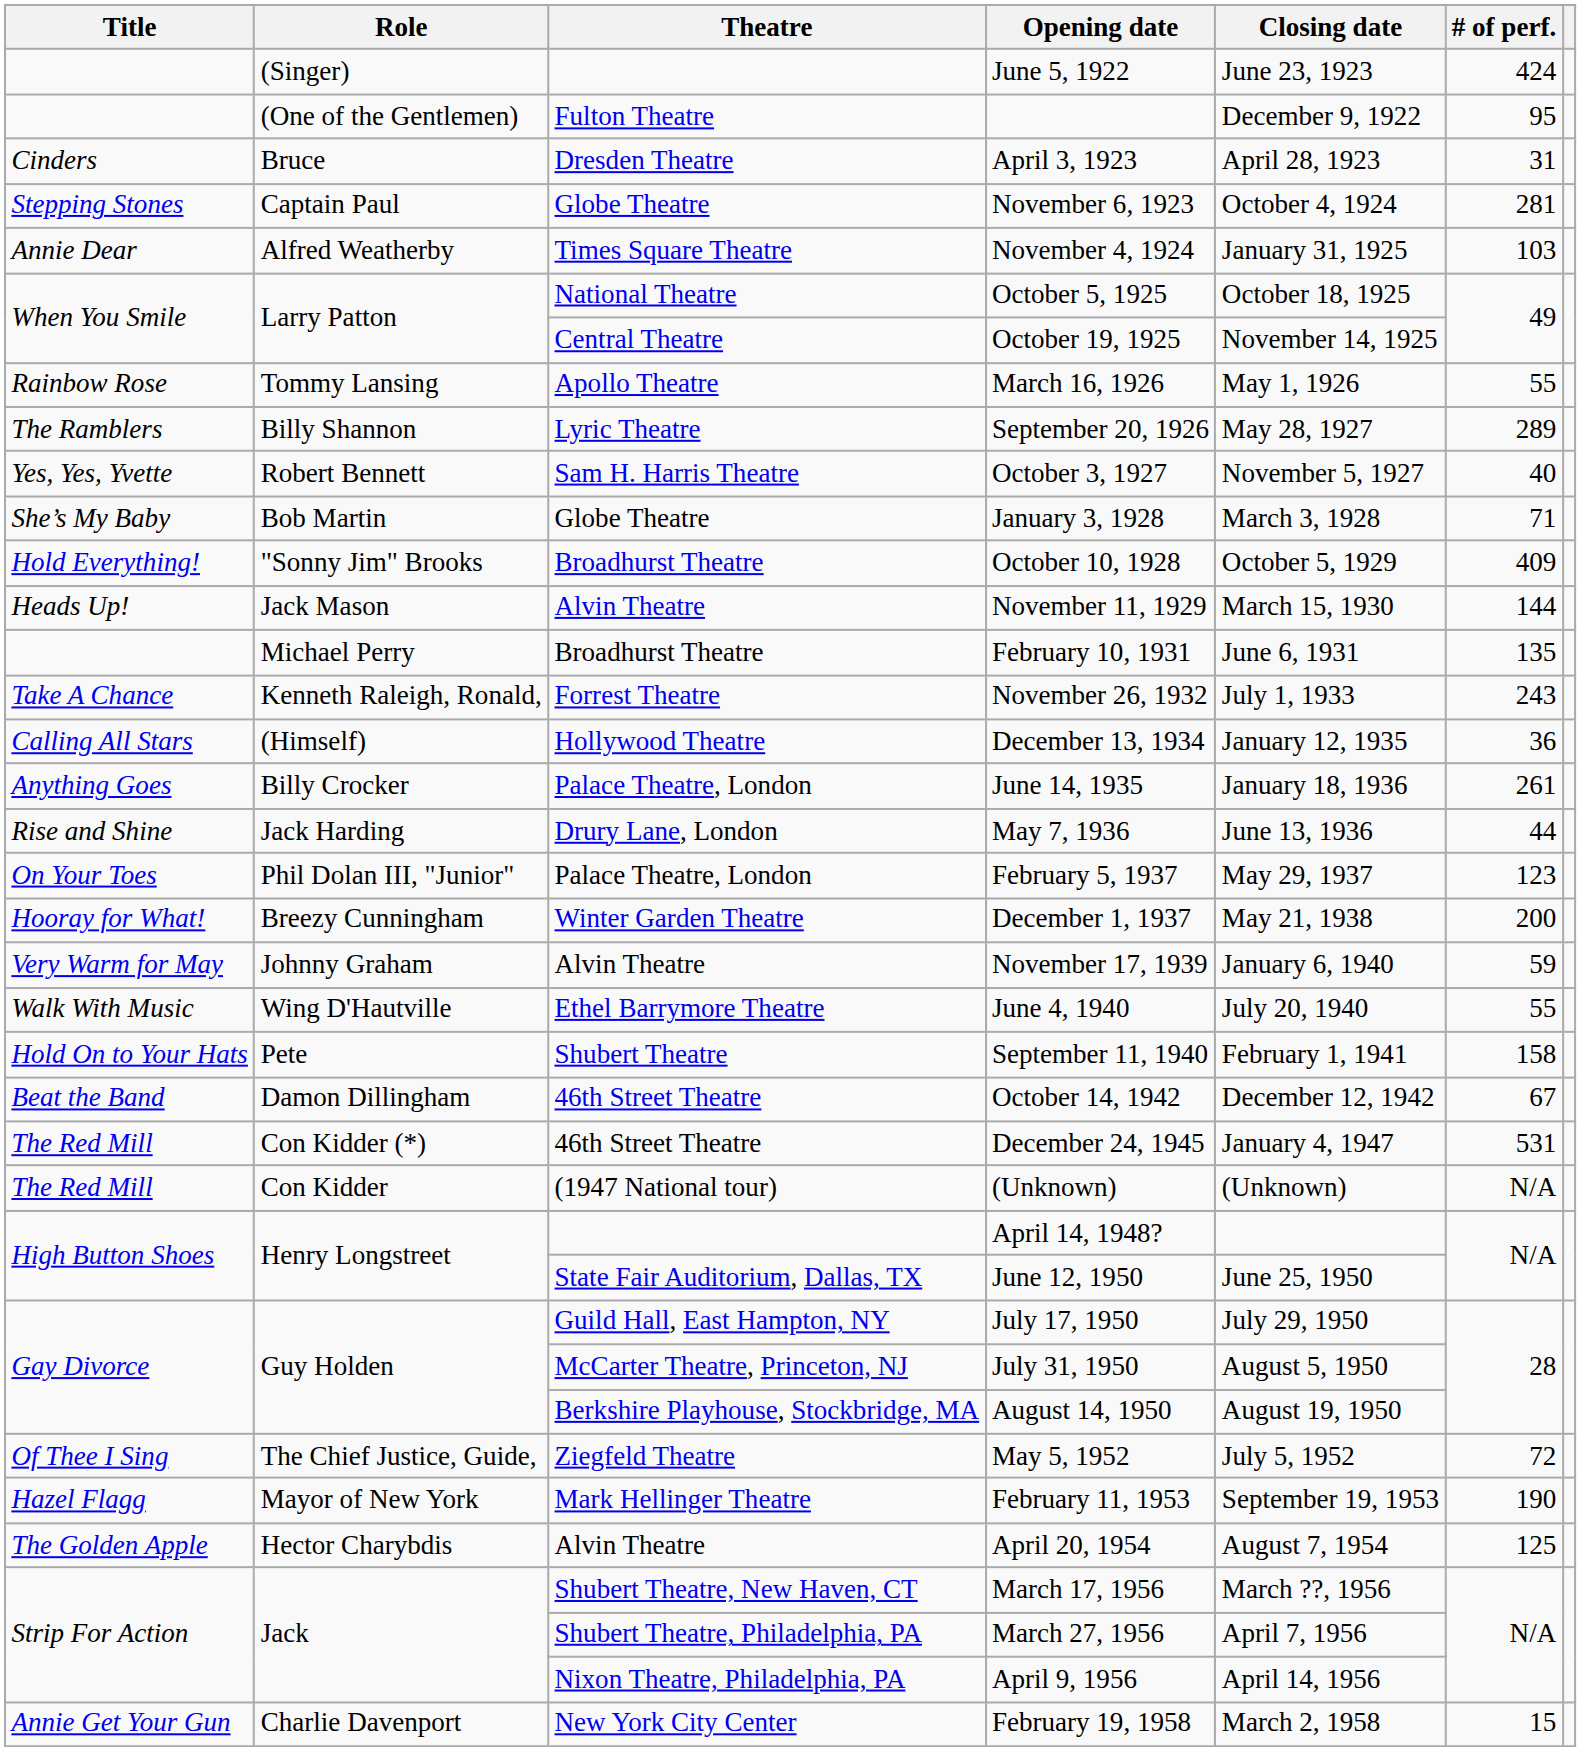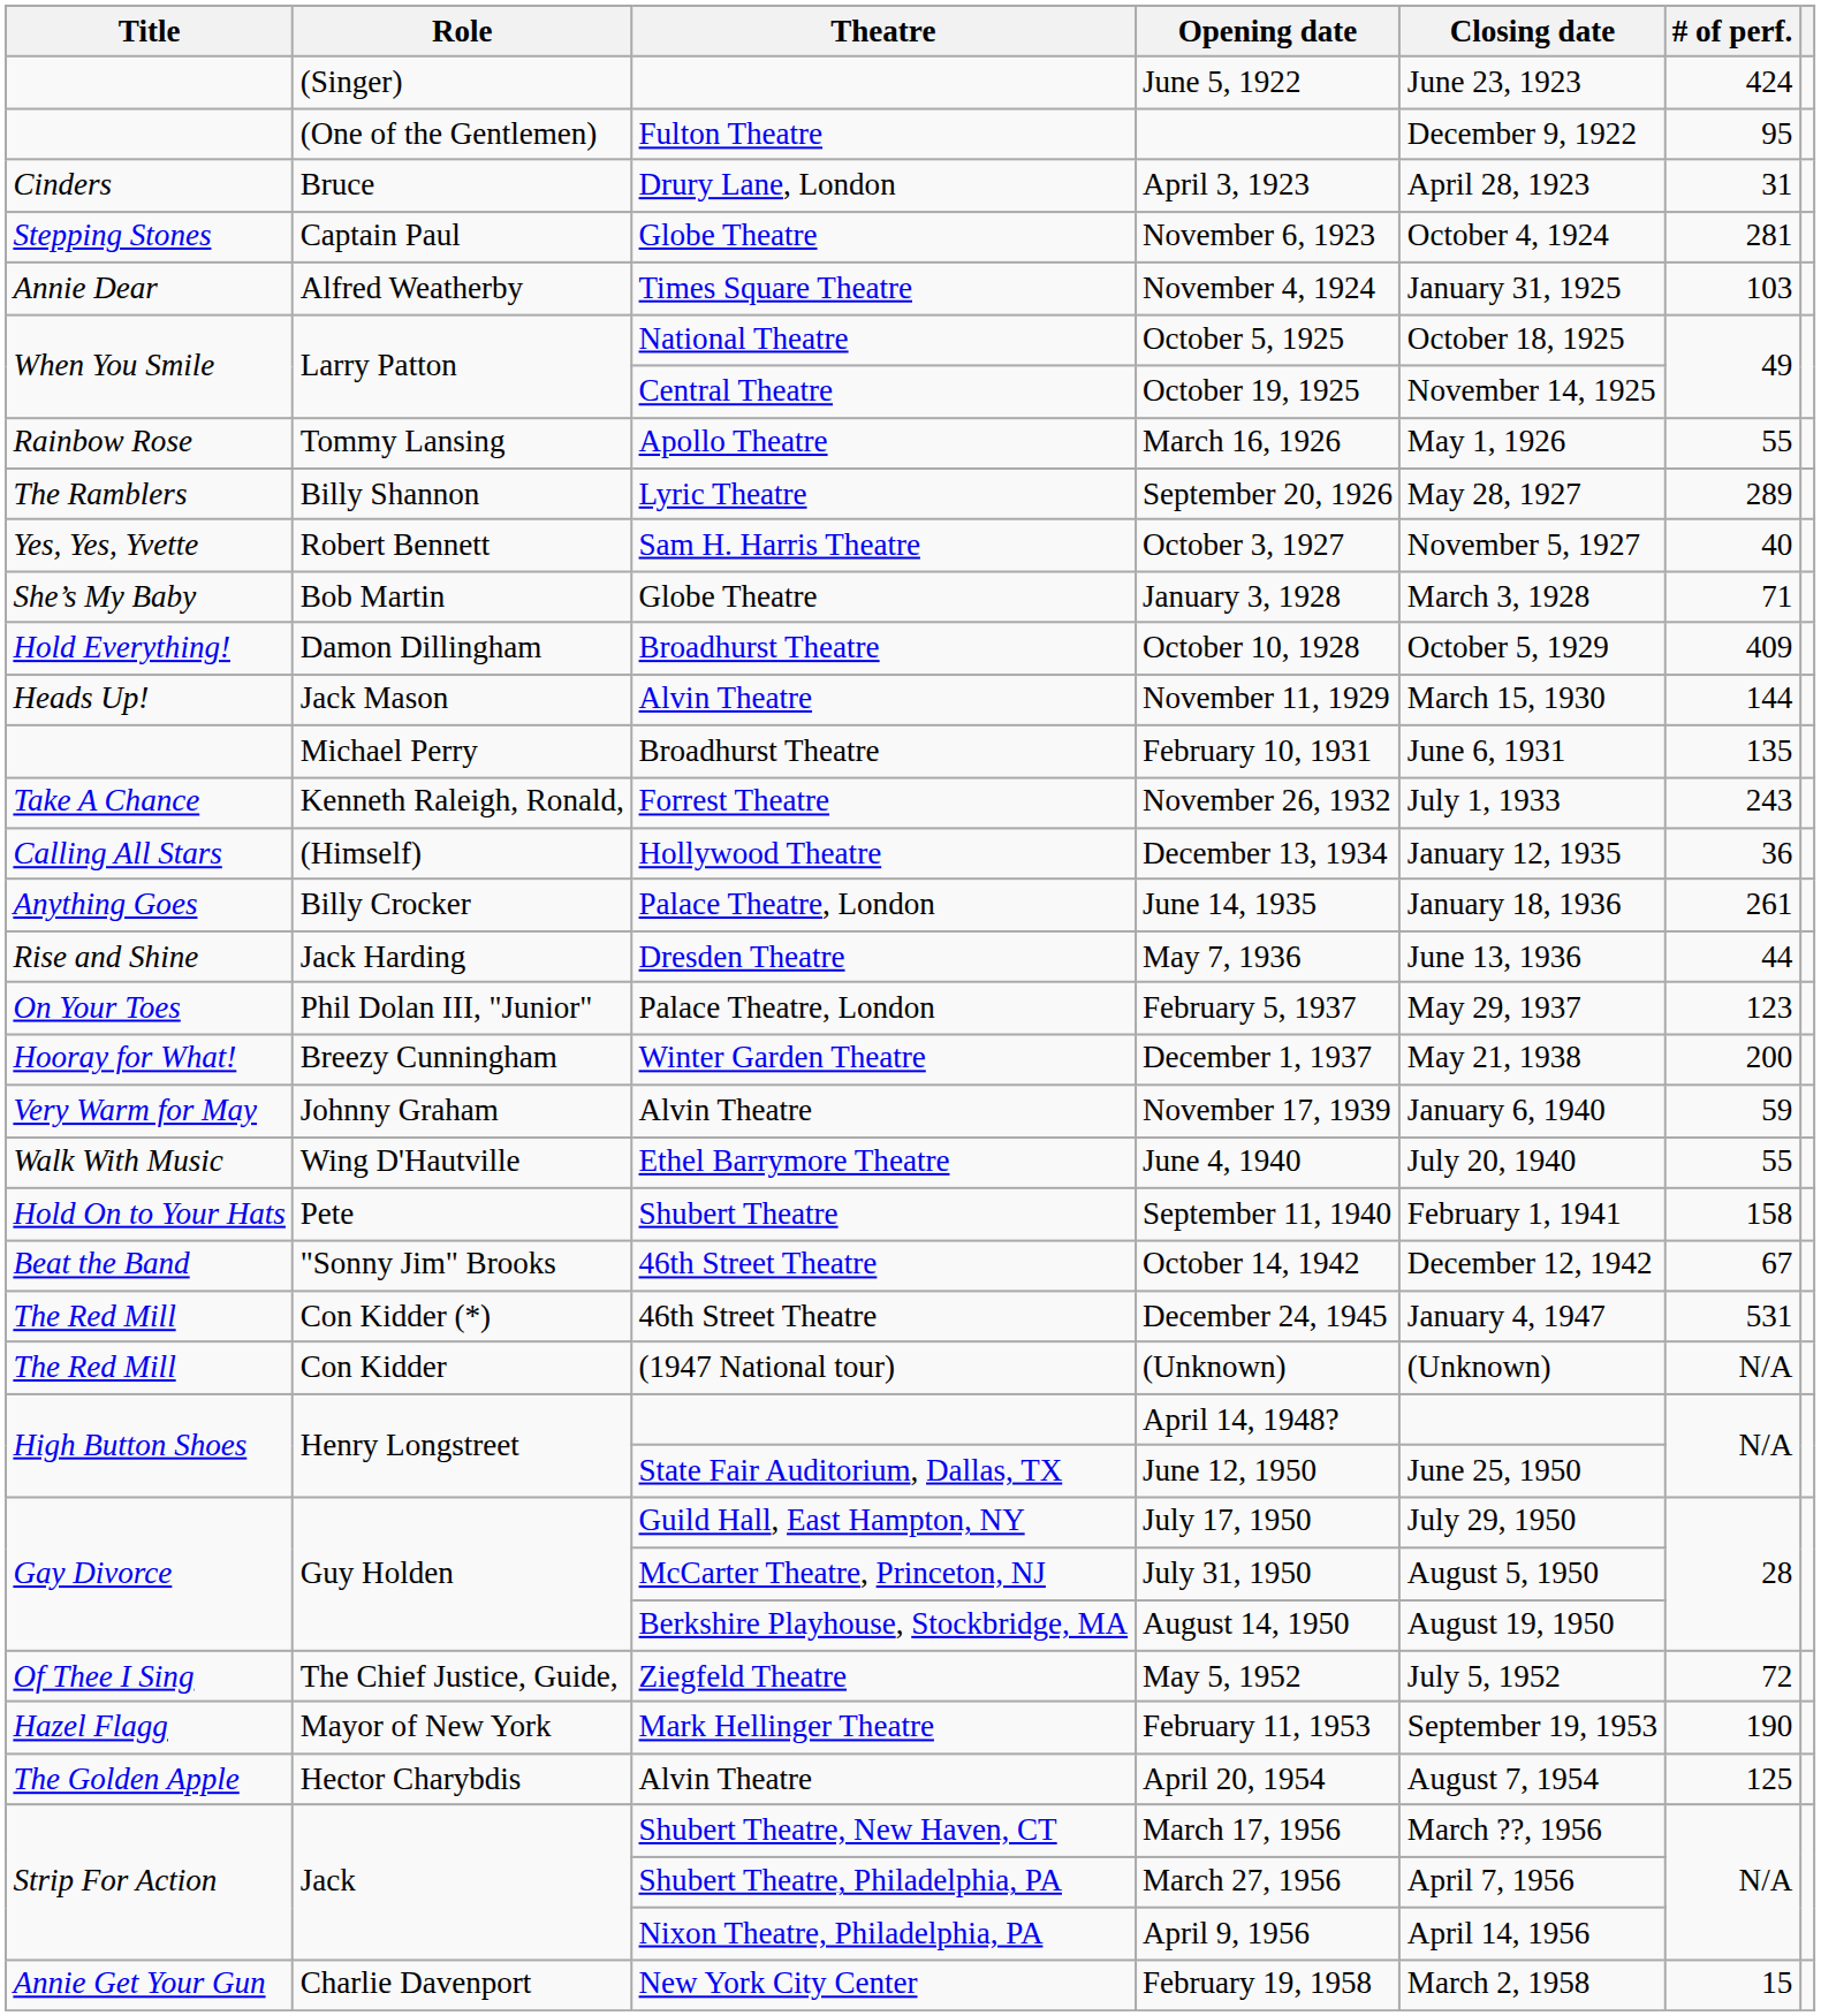April 3, 1923 | Theatre: Dresden Theatre -> Drury Lane, London
October 10, 1928 | Role: "Sonny Jim" Brooks -> Damon Dillingham
May 7, 1936 | Theatre: Drury Lane, London -> Dresden Theatre
October 14, 1942 | Role: Damon Dillingham -> "Sonny Jim" Brooks
